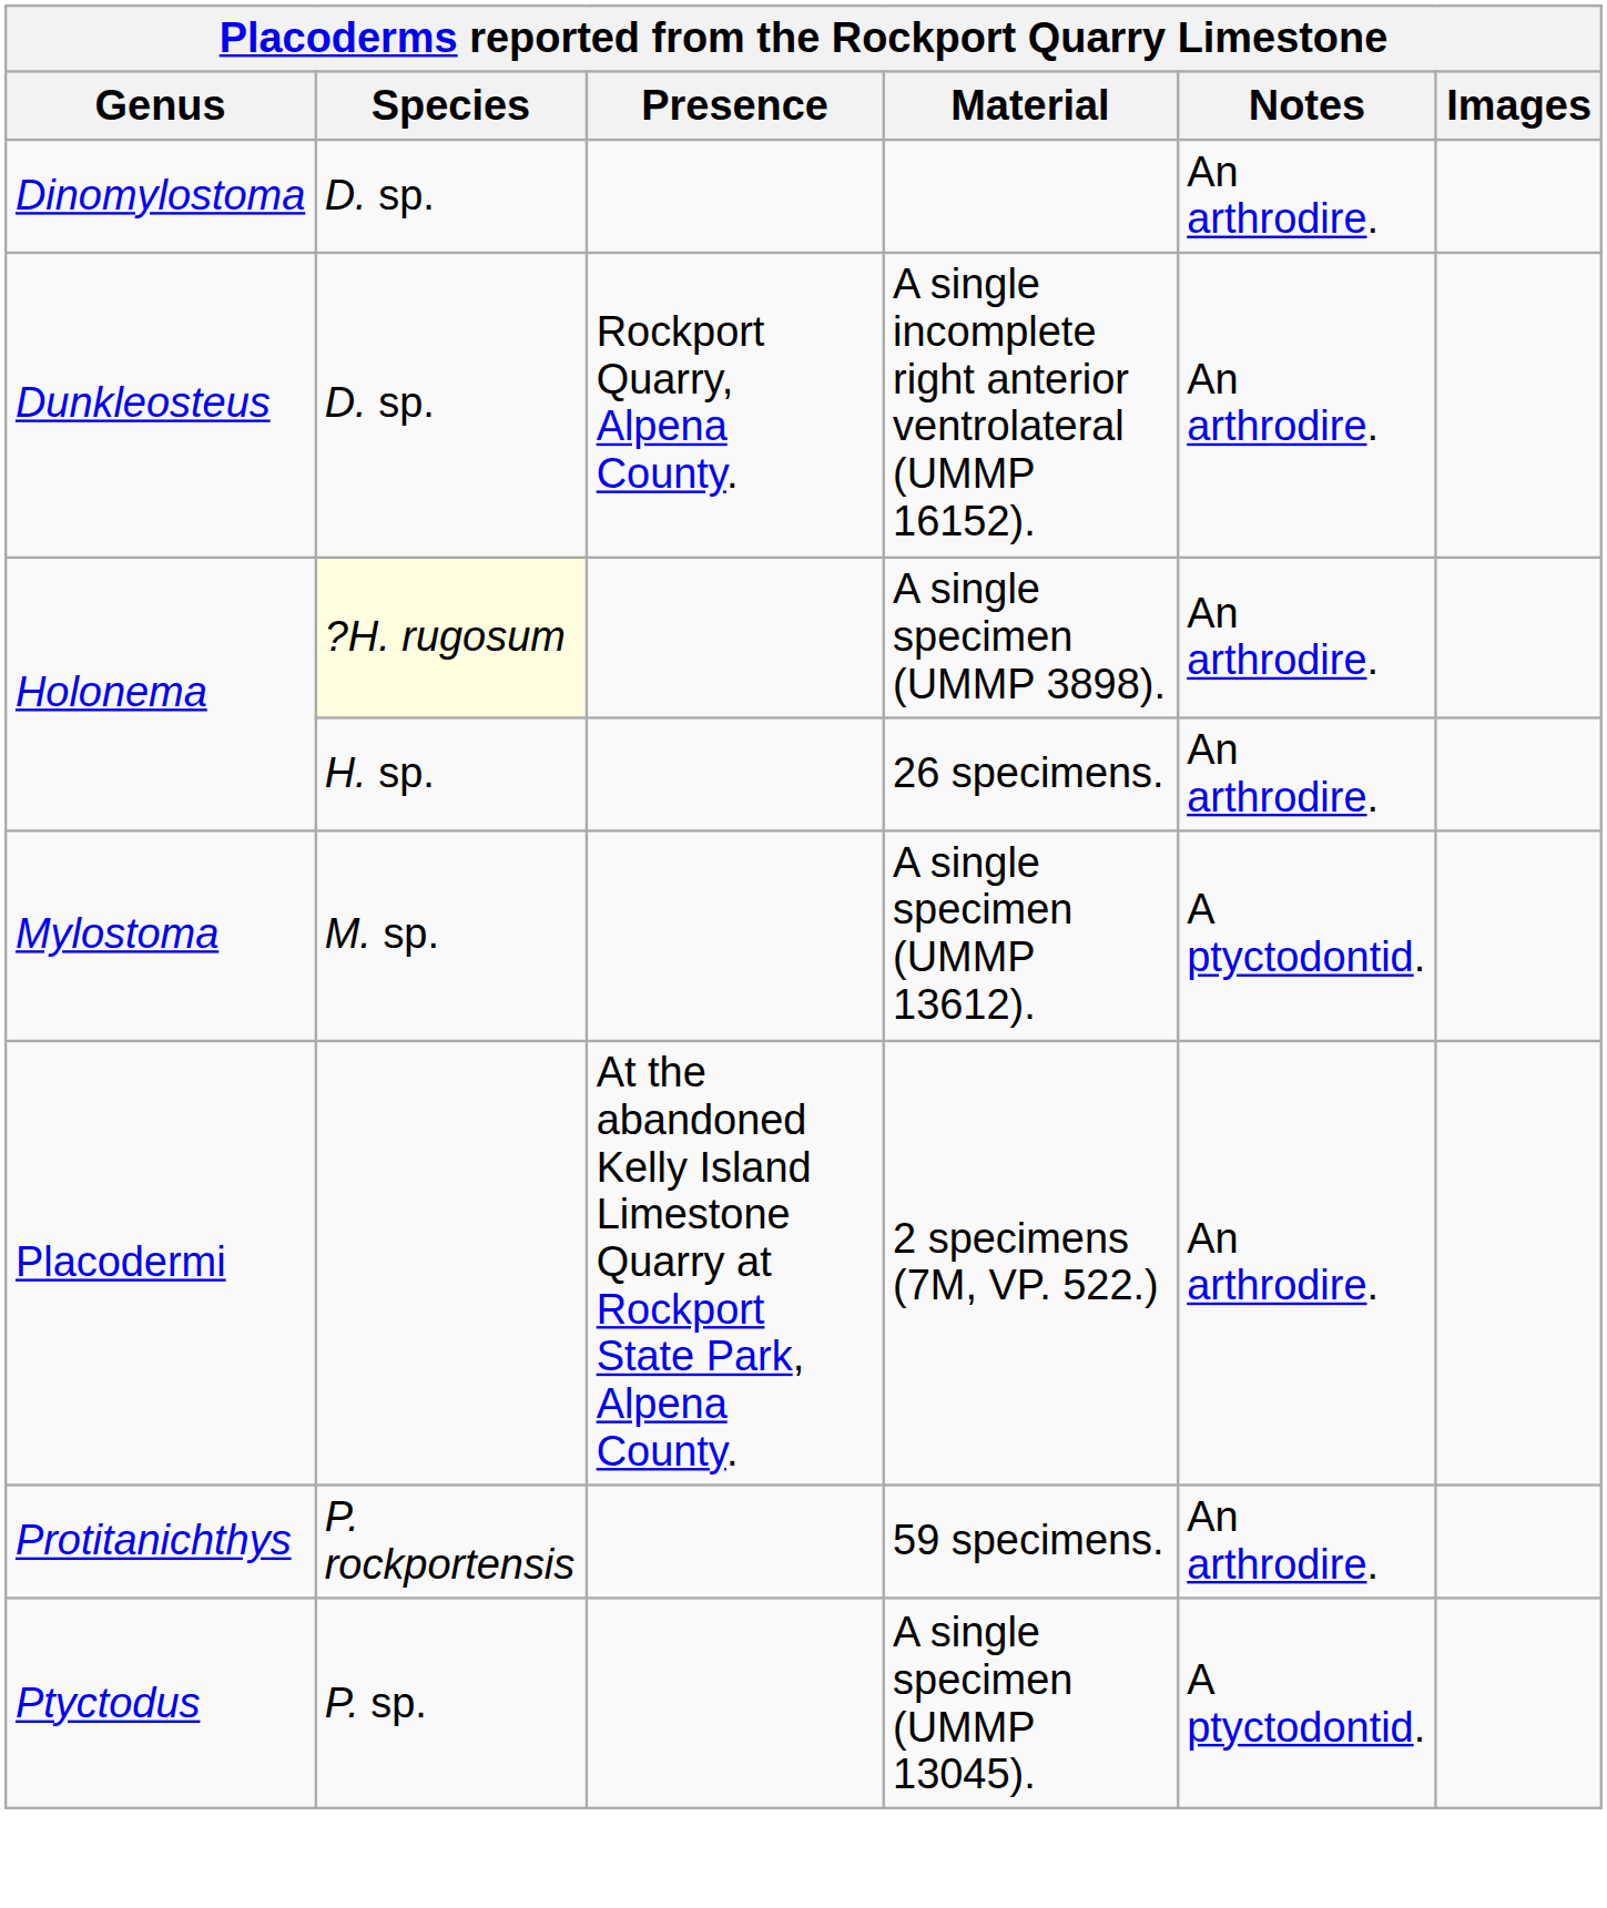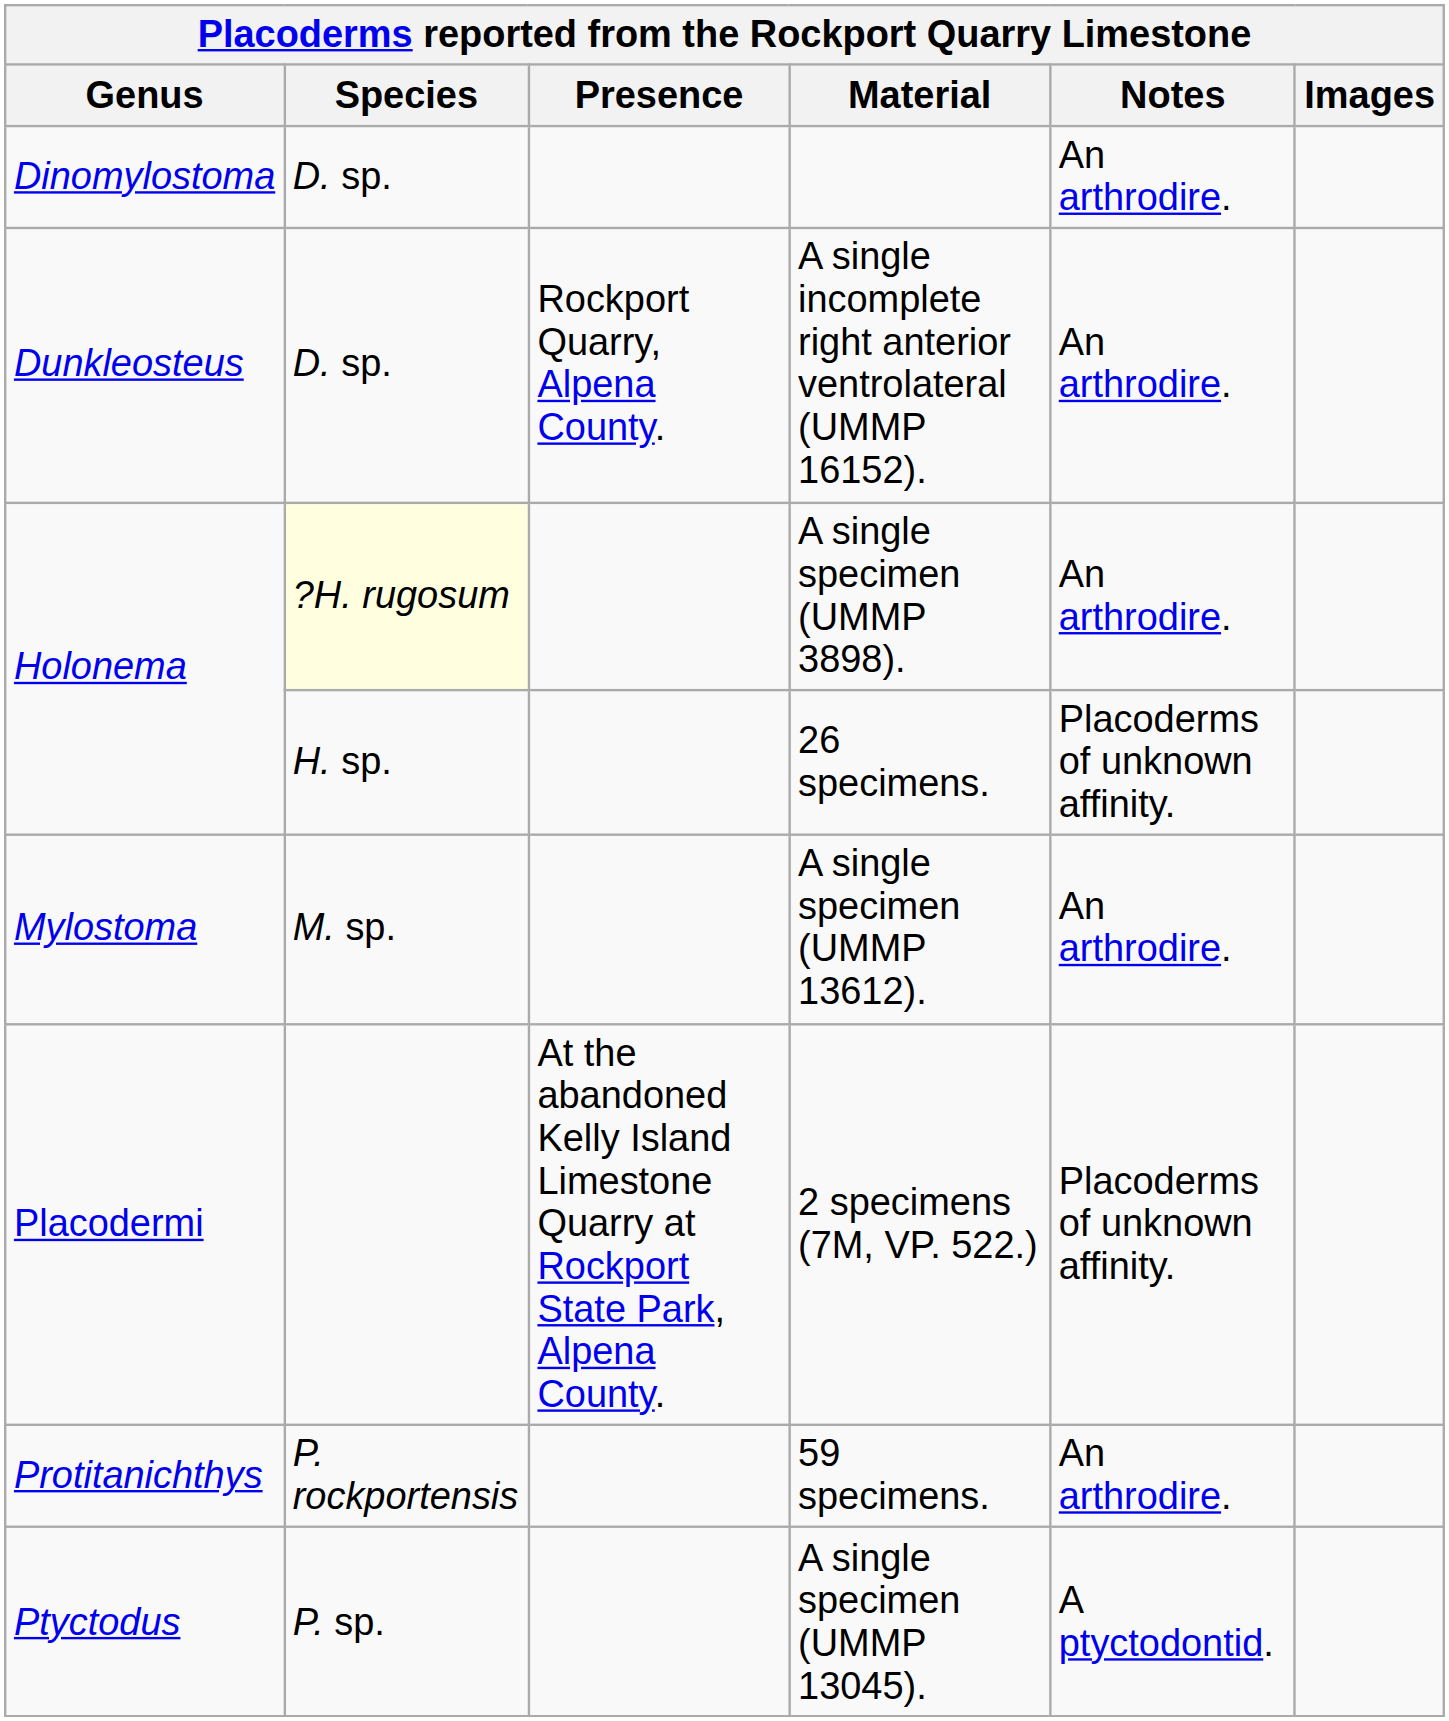26 specimens. | Notes: An arthrodire. -> Placoderms of unknown affinity.
A single specimen (UMMP 13612). | Notes: A ptyctodontid. -> An arthrodire.
2 specimens (7M, VP. 522.) | Notes: An arthrodire. -> Placoderms of unknown affinity.
